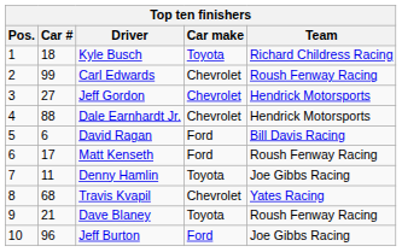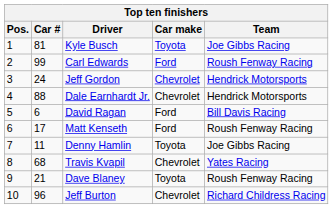Kyle Busch | Car #: 18 -> 81
Kyle Busch | Team: Richard Childress Racing -> Joe Gibbs Racing
Carl Edwards | Car make: Chevrolet -> Ford
Jeff Gordon | Car #: 27 -> 24
Jeff Burton | Car make: Ford -> Chevrolet
Jeff Burton | Team: Joe Gibbs Racing -> Richard Childress Racing
